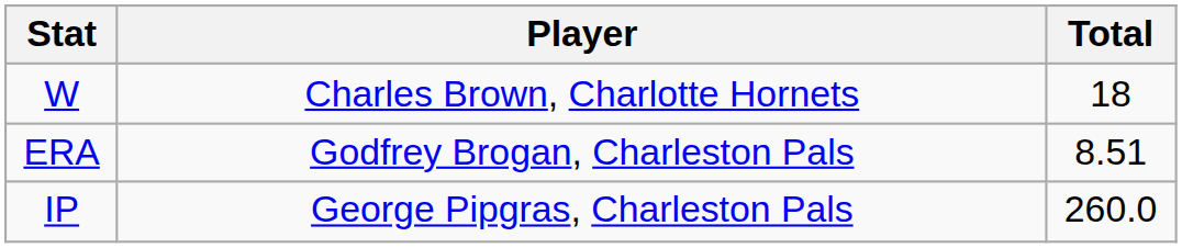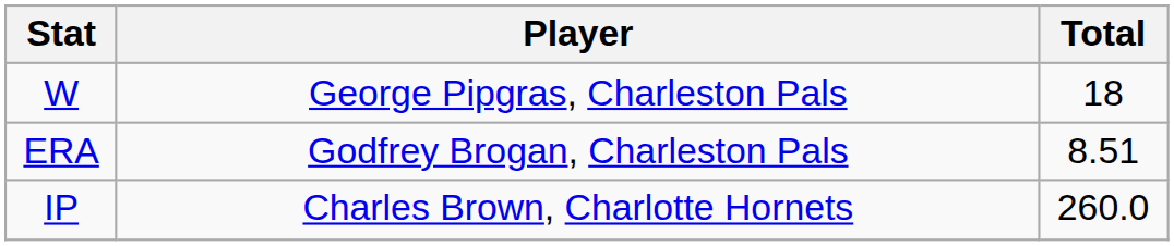W | Player: Charles Brown, Charlotte Hornets -> George Pipgras, Charleston Pals
IP | Player: George Pipgras, Charleston Pals -> Charles Brown, Charlotte Hornets
